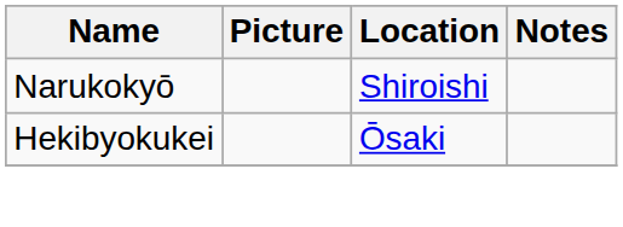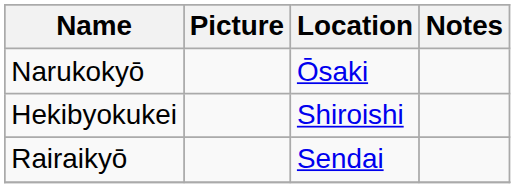Narukokyō | Location: Shiroishi -> Ōsaki
Hekibyokukei | Location: Ōsaki -> Shiroishi
+ row: Rairaikyō | Sendai
